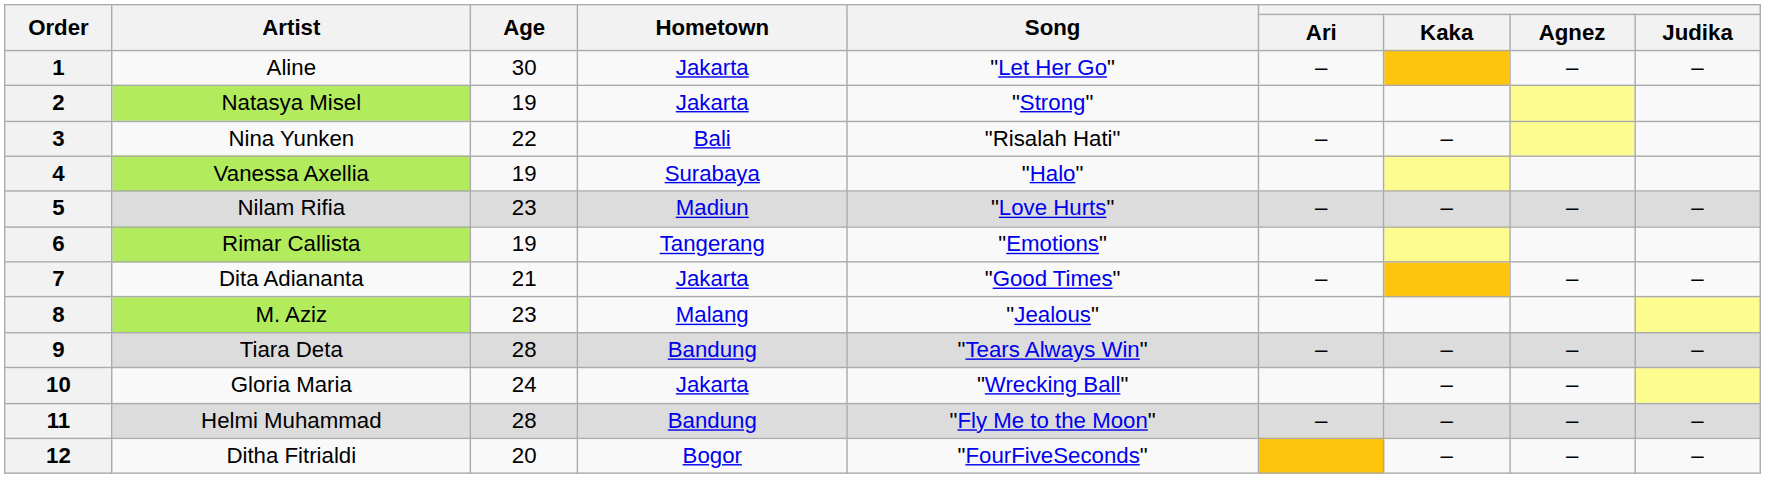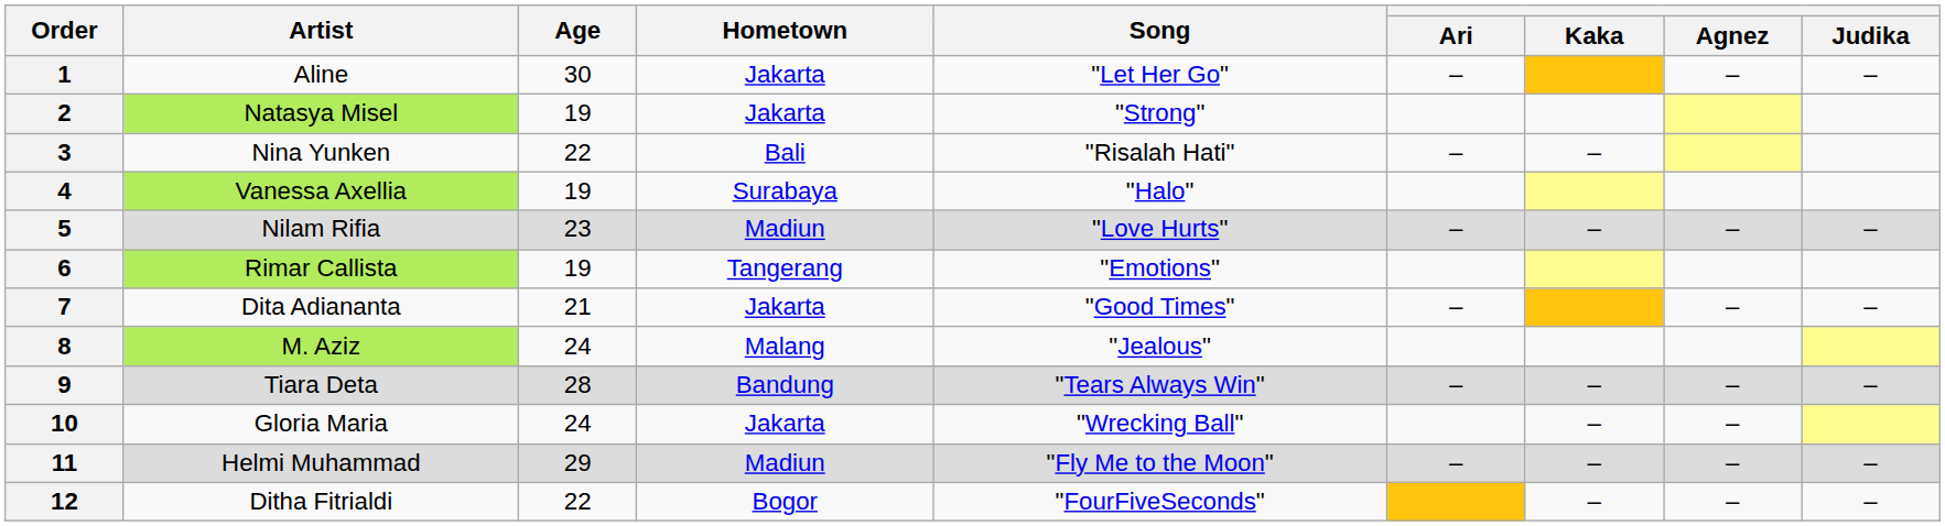8 | Age: 23 -> 24
11 | Age: 28 -> 29
11 | Hometown: Bandung -> Madiun
12 | Age: 20 -> 22
